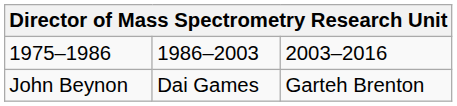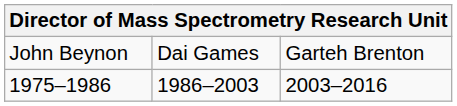rows swapped: 1975–1986 <-> John Beynon
